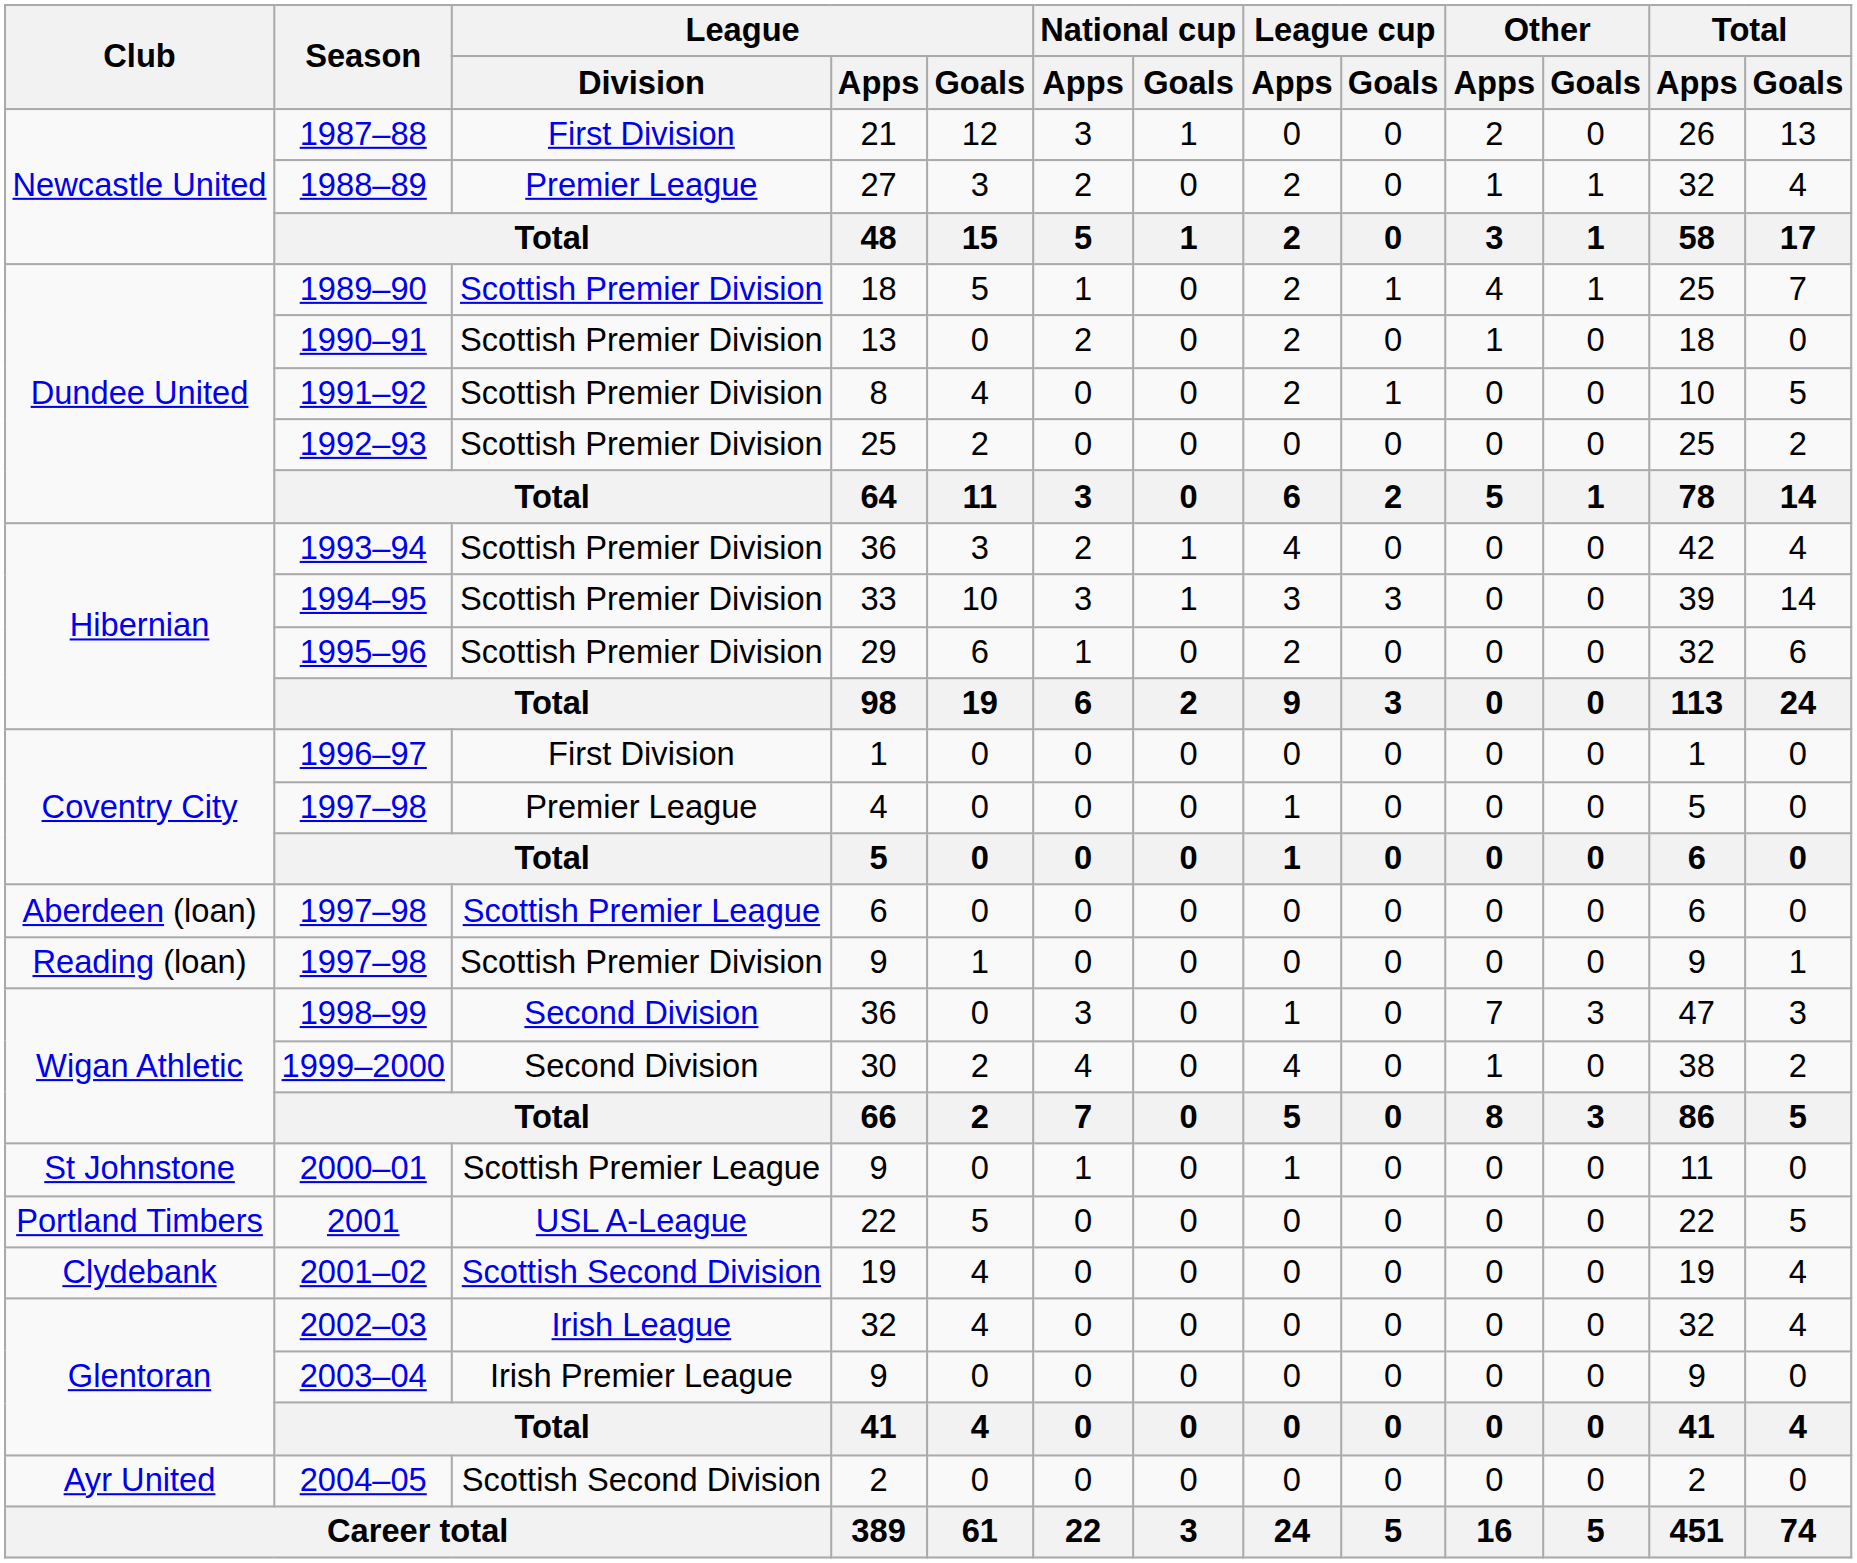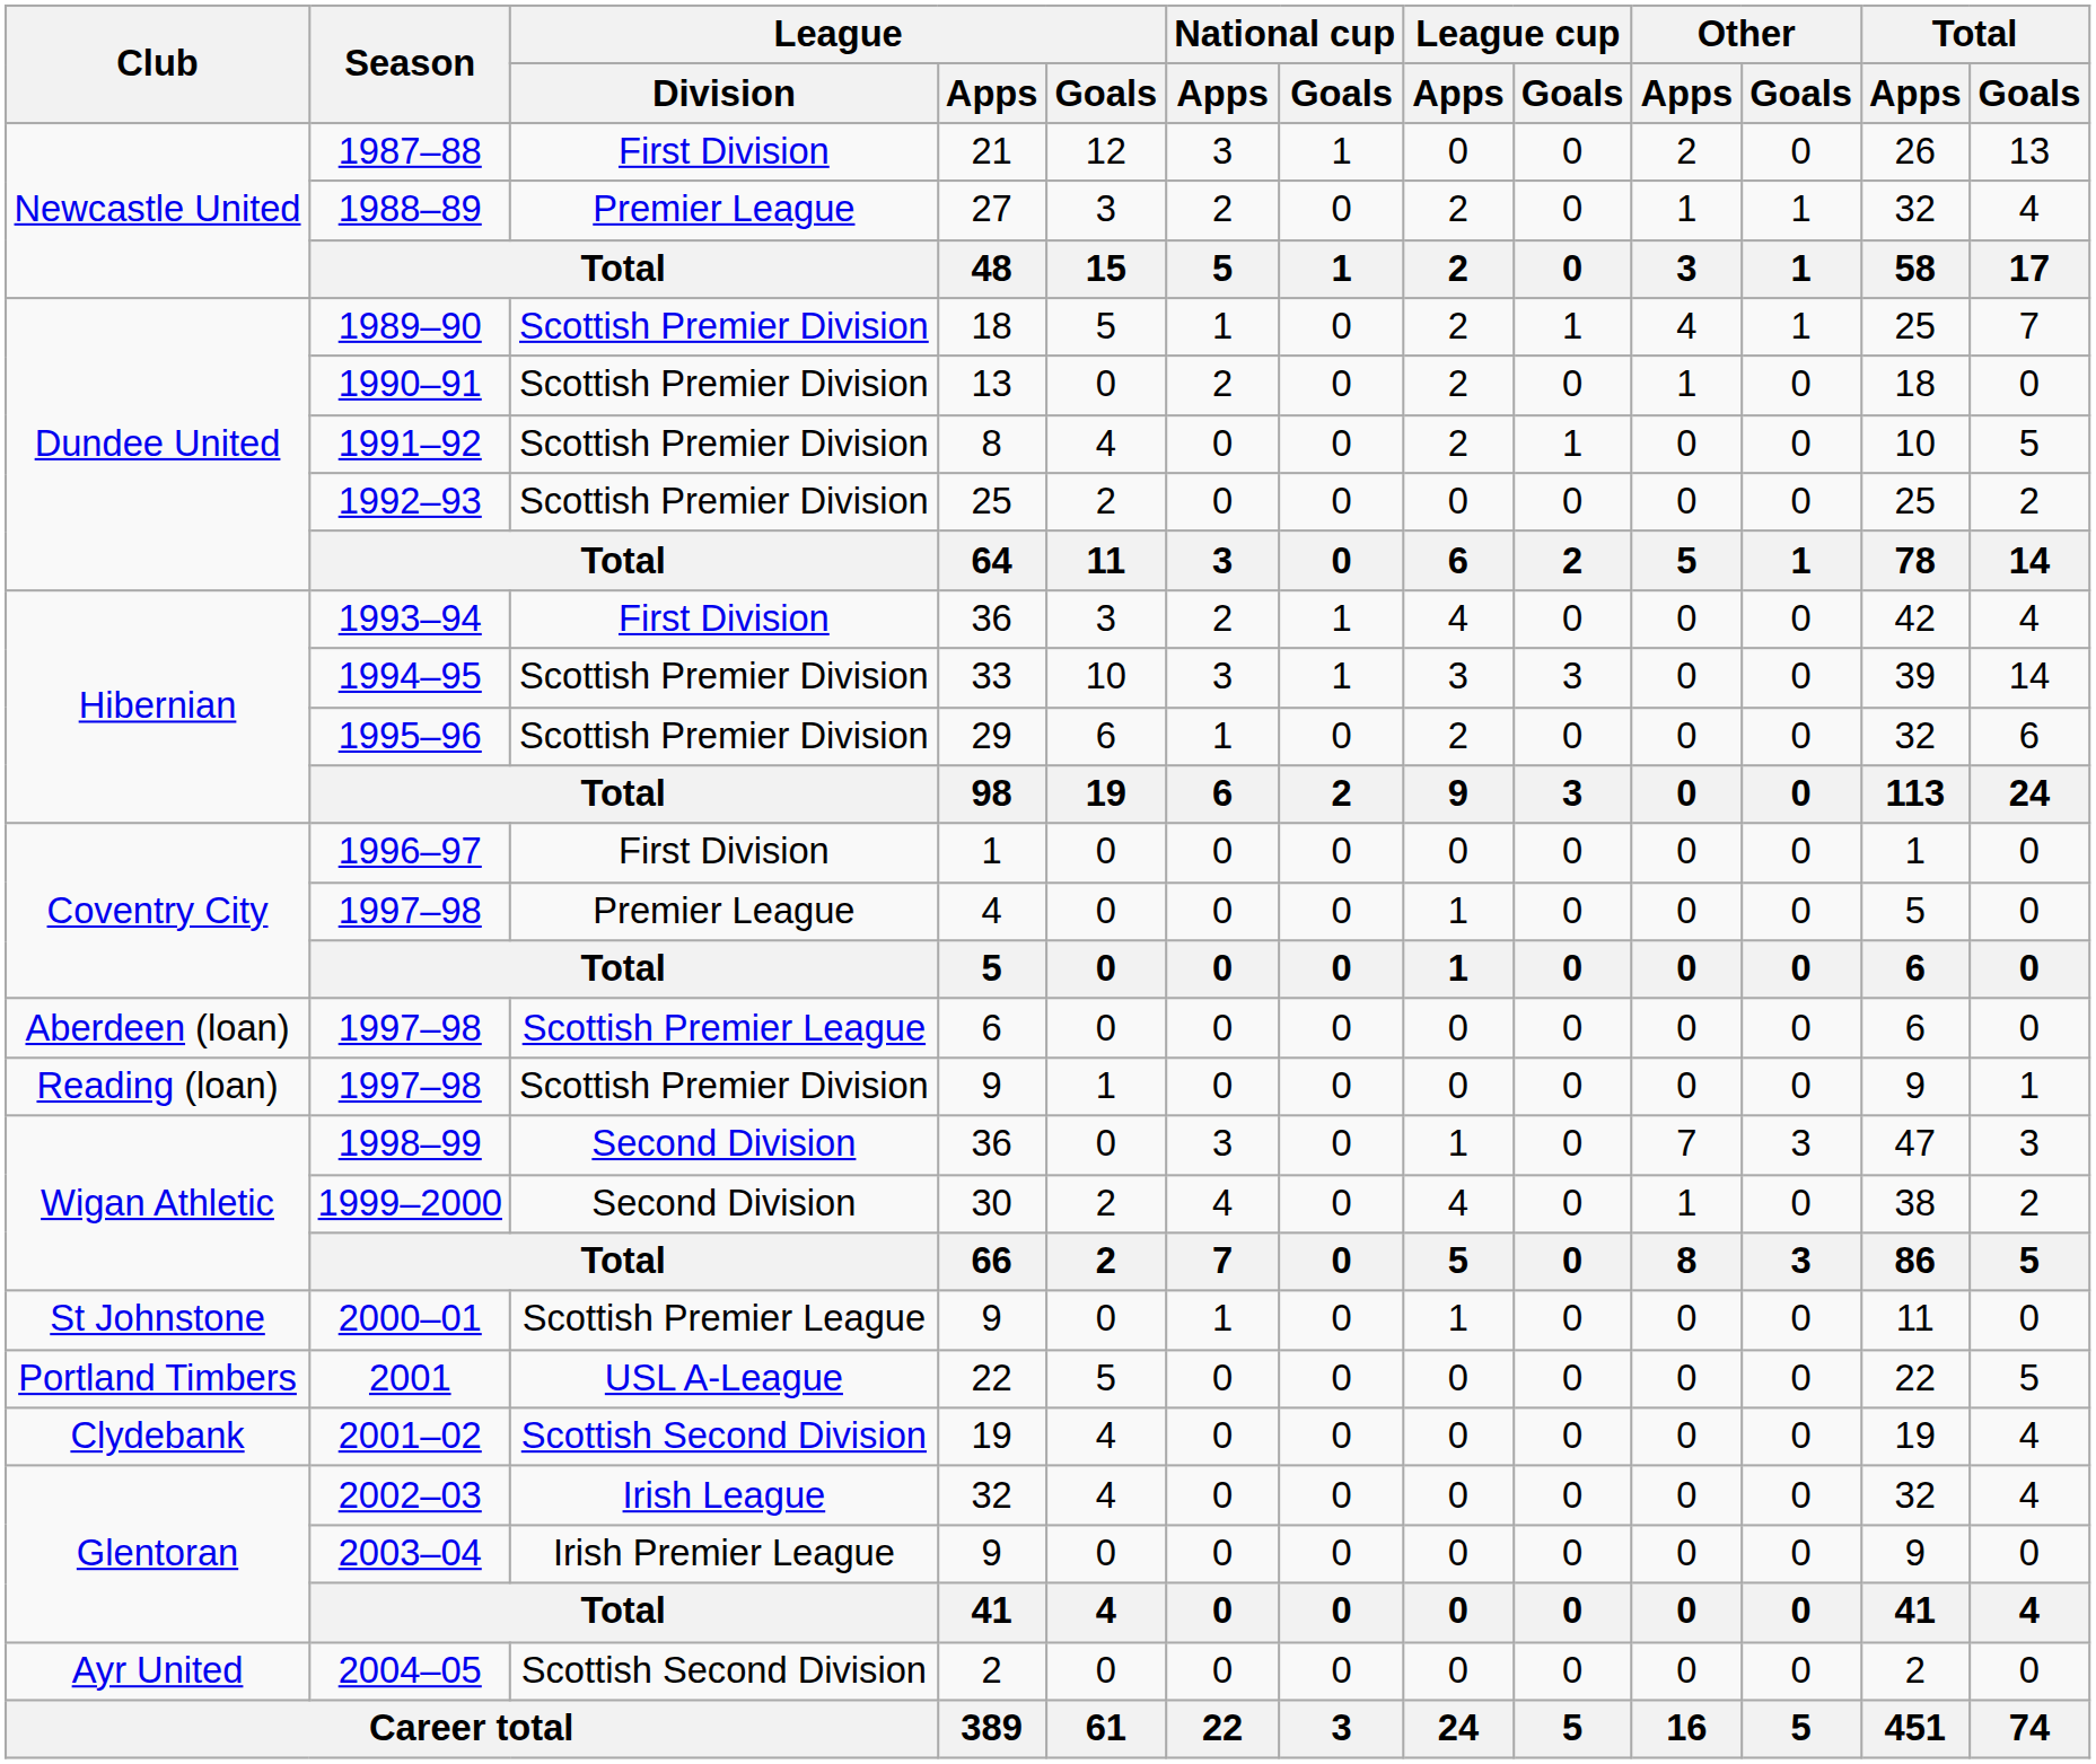1993–94 | League / Division: Scottish Premier Division -> First Division
